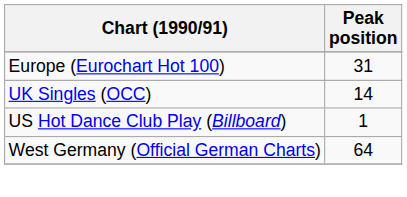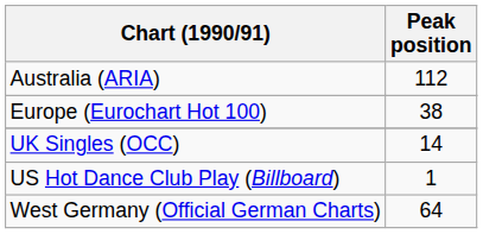+ row: Australia (ARIA) | 112
Europe (Eurochart Hot 100) | Peak position: 31 -> 38
